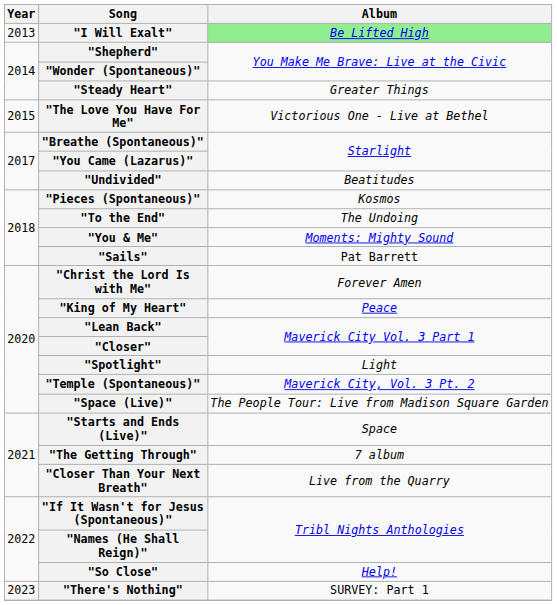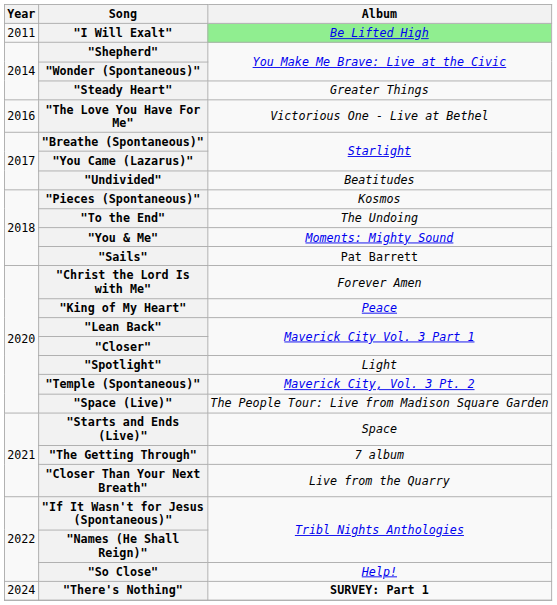"I Will Exalt" | Year: 2013 -> 2011
"The Love You Have For Me" | Year: 2015 -> 2016
"There's Nothing" | Year: 2023 -> 2024
"There's Nothing" | Album: normal -> bold
